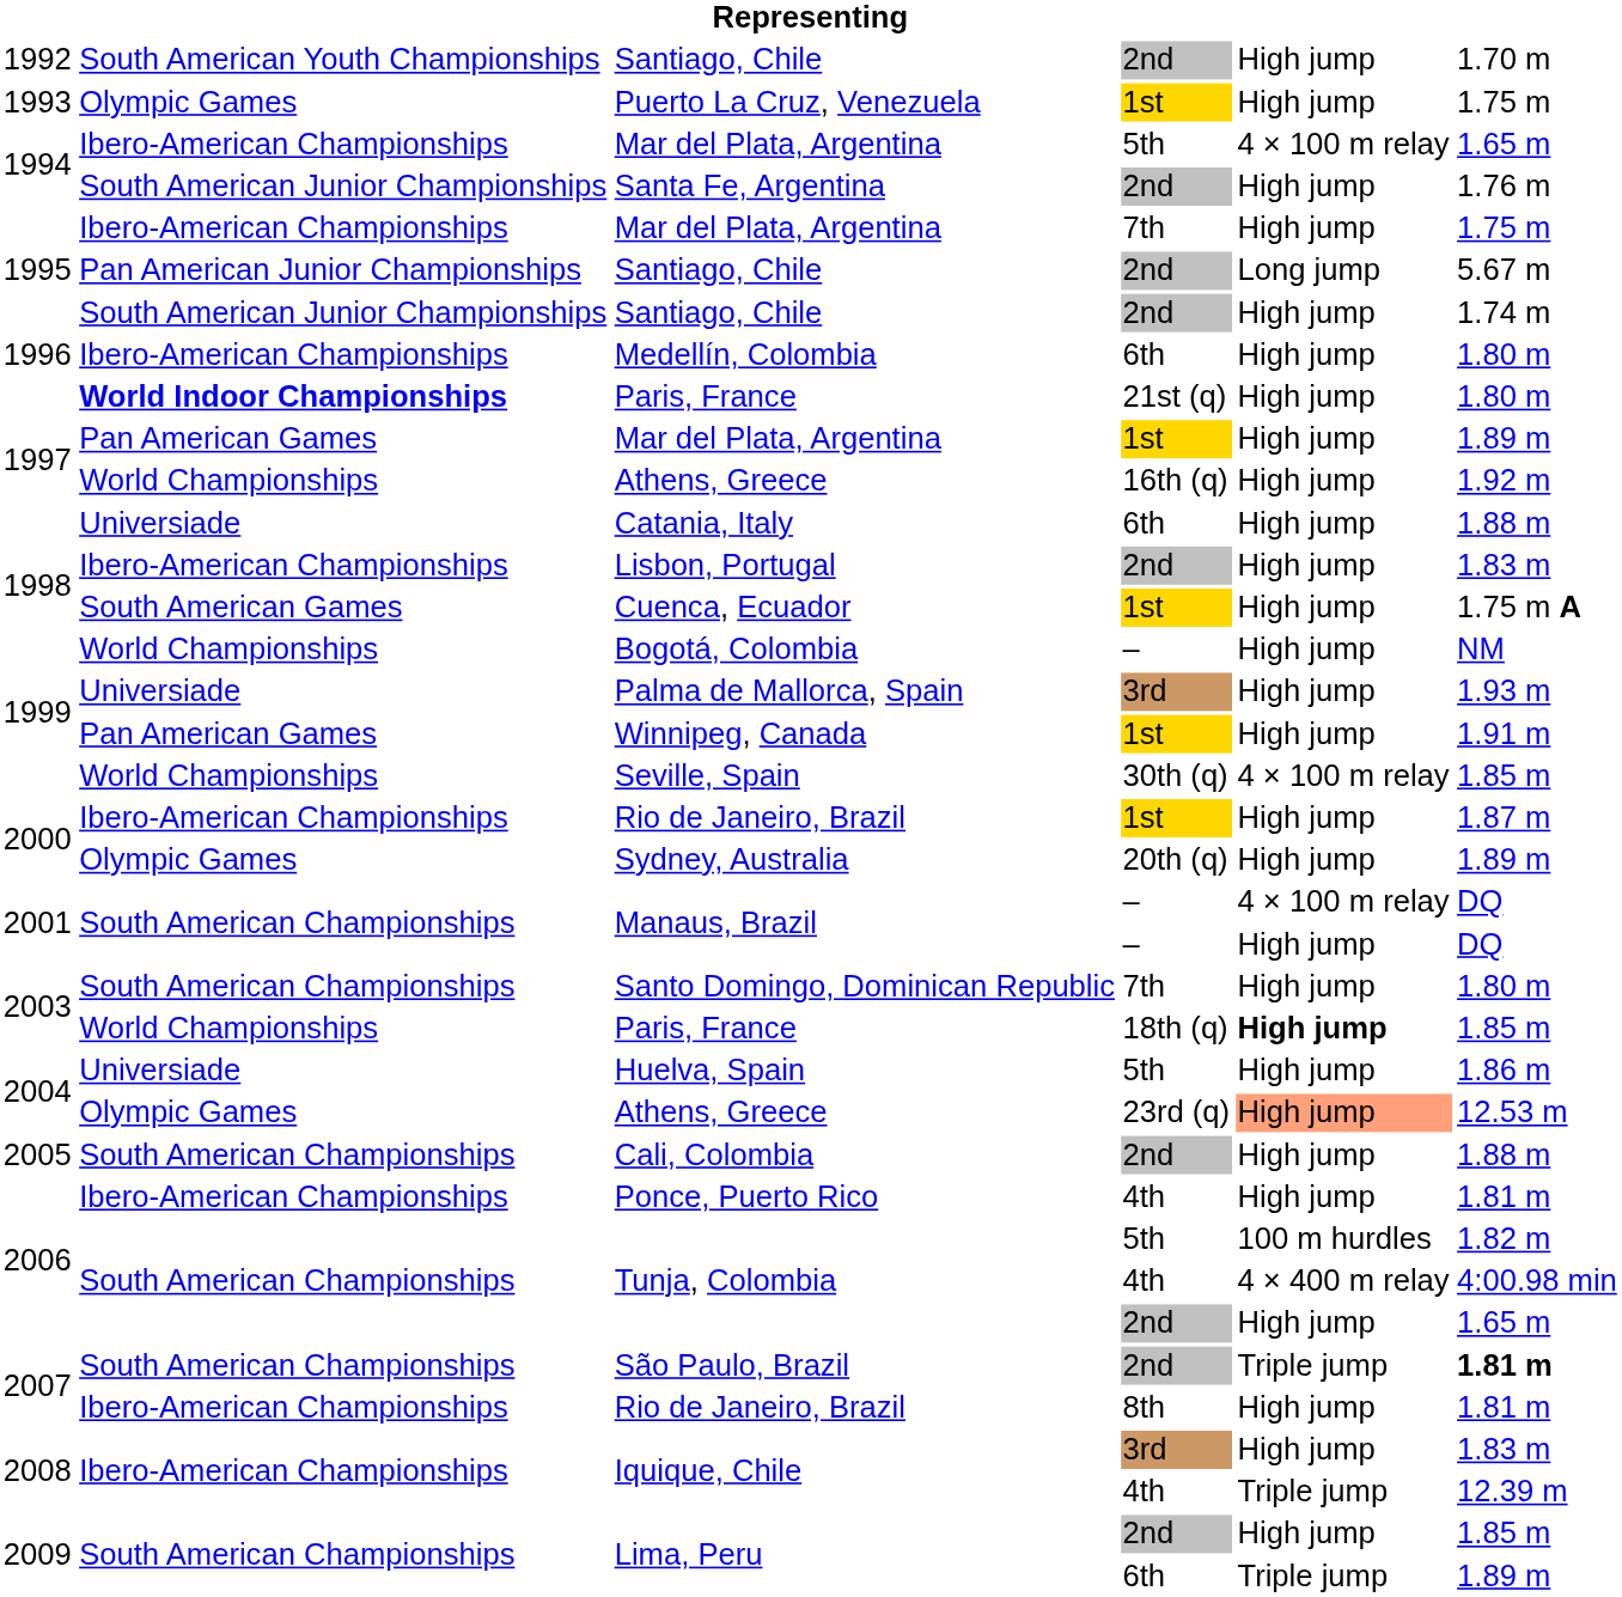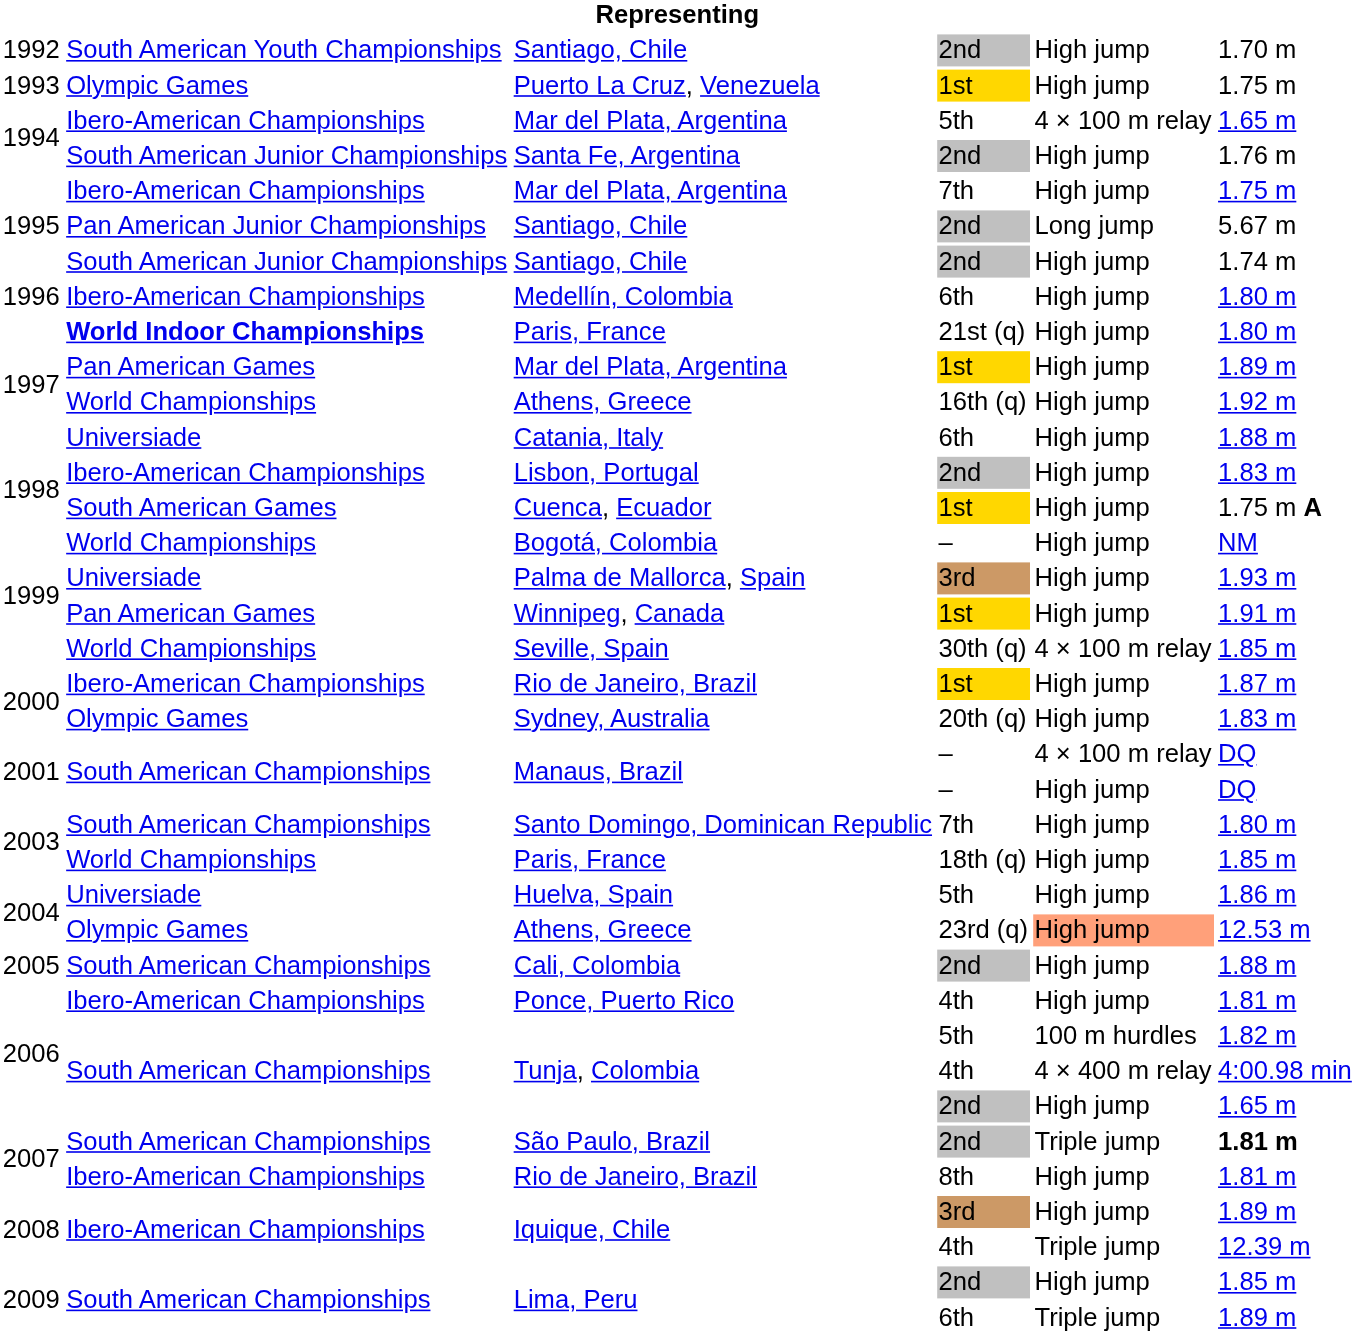Sydney, Australia | column 6: 1.89 m -> 1.83 m
Paris, France / 18th (q) | column 5: bold -> normal
Iquique, Chile / 3rd | column 6: 1.83 m -> 1.89 m
